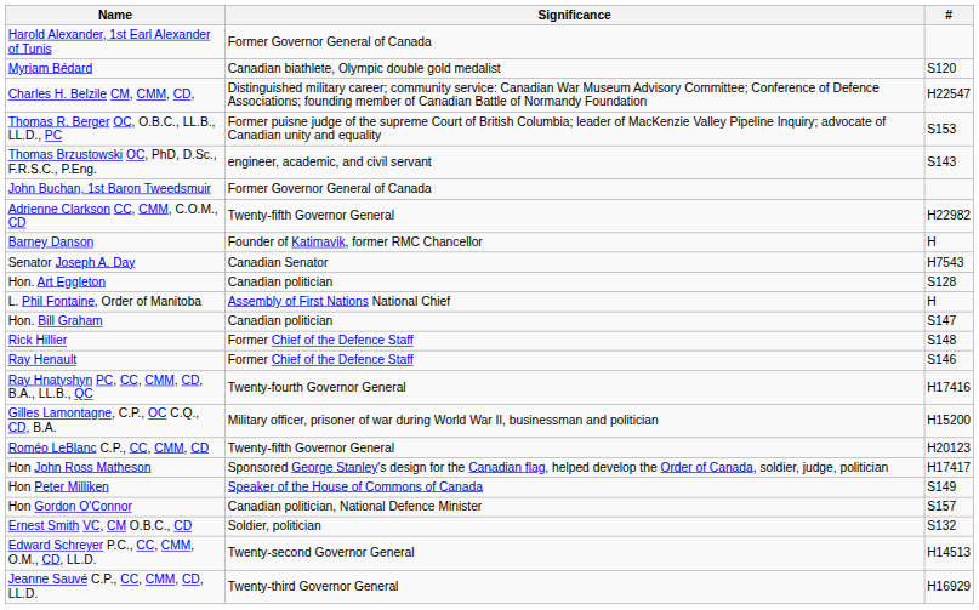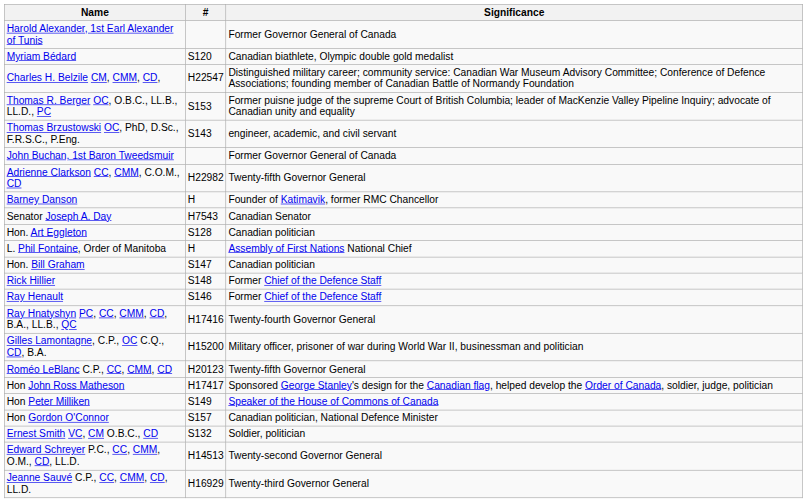columns swapped: # <-> Significance
